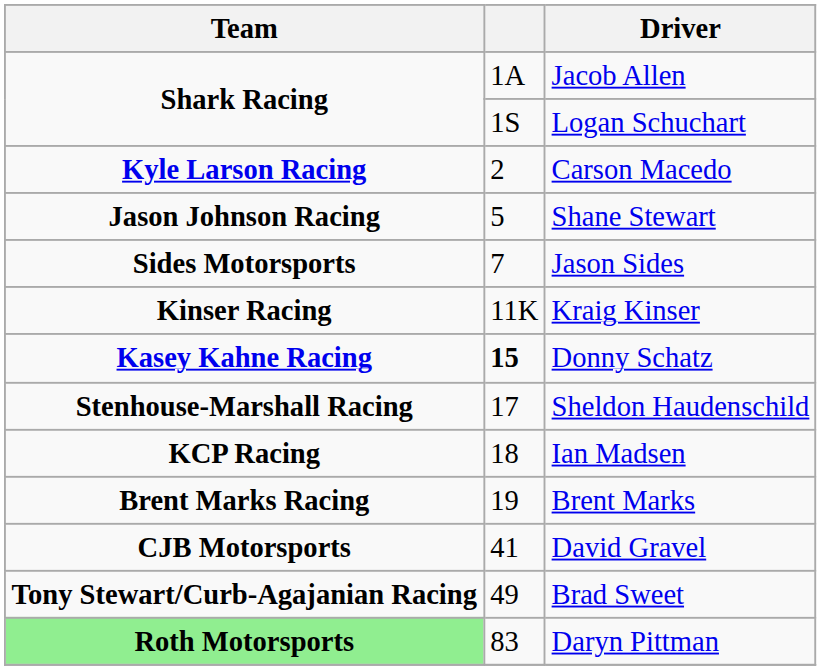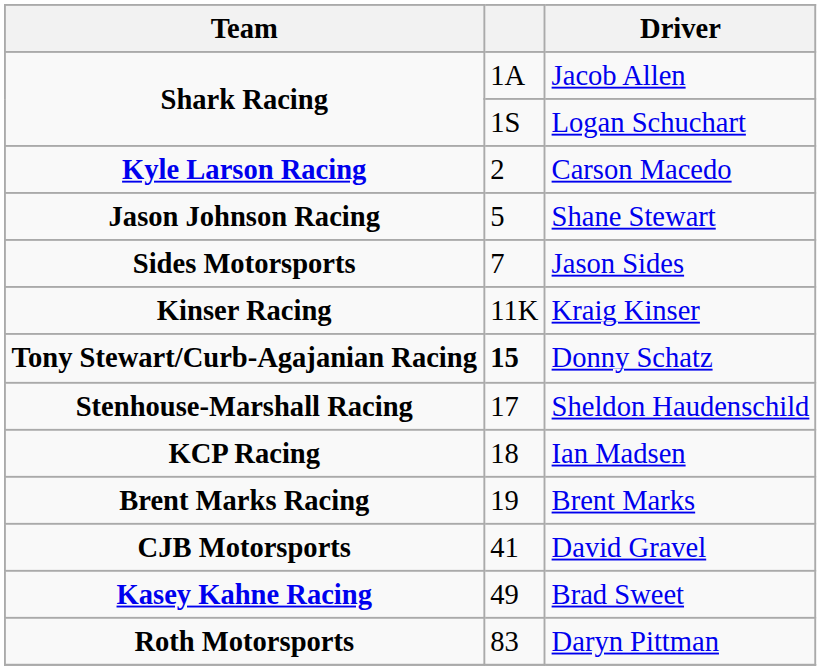Donny Schatz | Team: Kasey Kahne Racing -> Tony Stewart/Curb-Agajanian Racing
Brad Sweet | Team: Tony Stewart/Curb-Agajanian Racing -> Kasey Kahne Racing
Daryn Pittman | Team: lightgreen background -> no background
